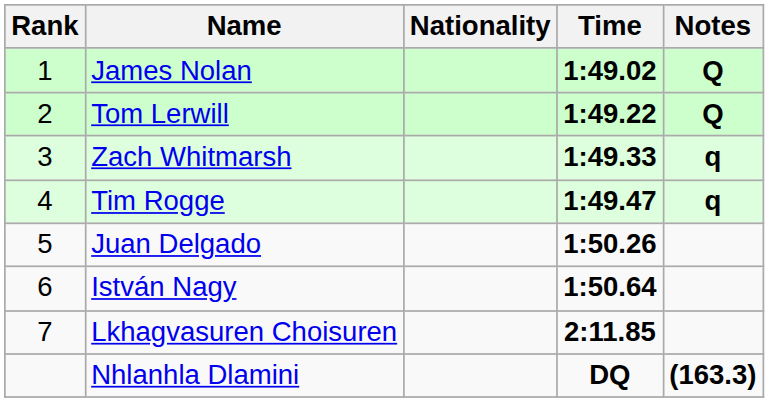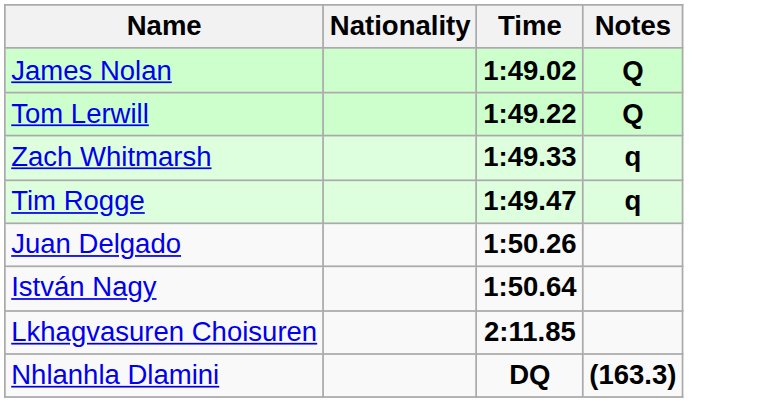- column: Rank | 1 | 2 | 3 | 4 | 5 | 6 | 7
